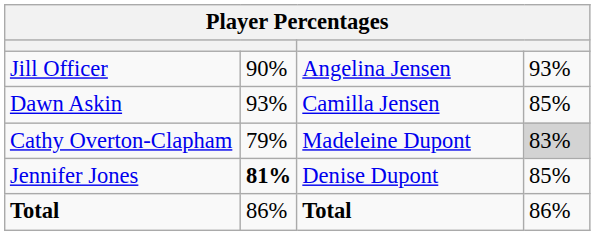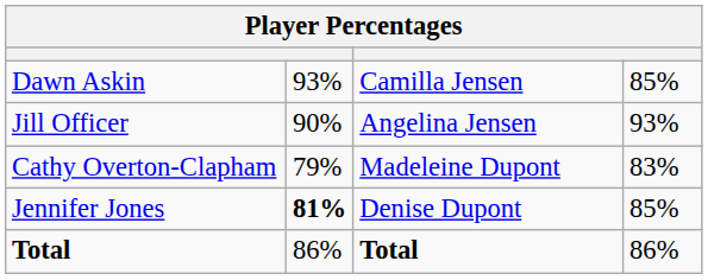rows swapped: Dawn Askin <-> Jill Officer
Cathy Overton-Clapham | column 4: lightgrey background -> no background
